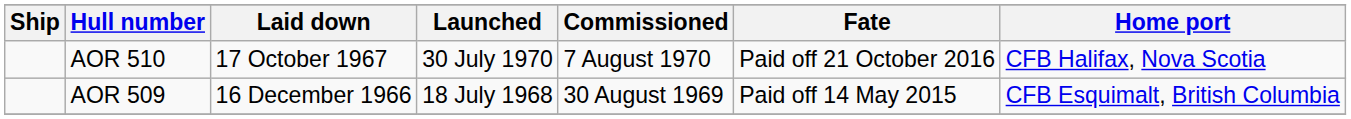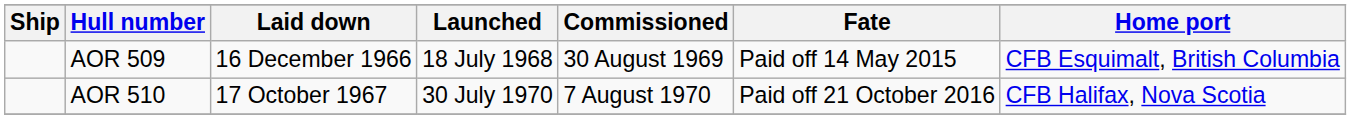rows swapped: AOR 509 <-> AOR 510
